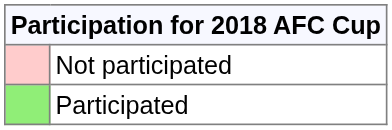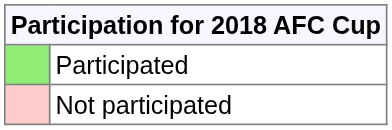rows swapped: Participated <-> Not participated
